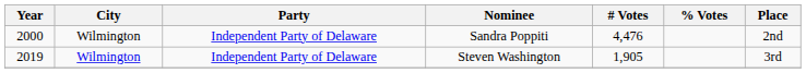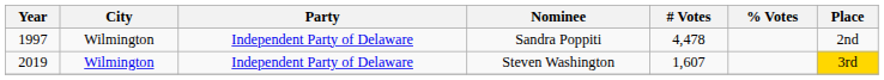Sandra Poppiti | Year: 2000 -> 1997
Sandra Poppiti | # Votes: 4,476 -> 4,478
Steven Washington | # Votes: 1,905 -> 1,607
Steven Washington | Place: no background -> gold background
